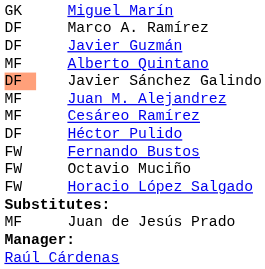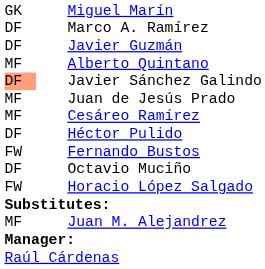rows swapped: Juan M. Alejandrez <-> Juan de Jesús Prado
Octavio Muciño | column 1: FW -> DF
